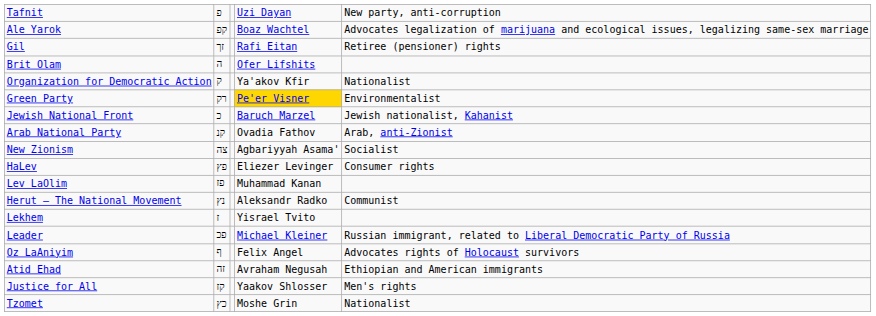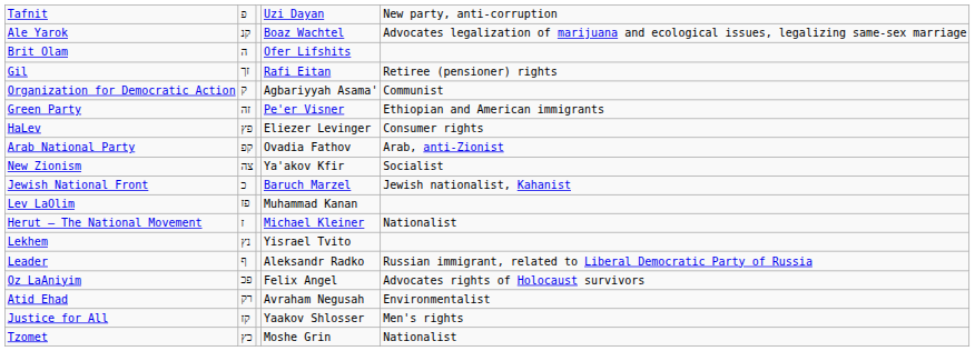Ale Yarok | column 2: קפ -> קנ
rows swapped: Brit Olam <-> Gil
Organization for Democratic Action | column 4: Ya'akov Kfir -> Agbariyyah Asama'
Organization for Democratic Action | column 5: Nationalist -> Communist
Green Party | column 2: רק -> זה
Green Party | column 4: gold background -> no background
Green Party | column 5: Environmentalist -> Ethiopian and American immigrants
rows swapped: HaLev <-> Jewish National Front
Arab National Party | column 2: קנ -> קפ
New Zionism | column 4: Agbariyyah Asama' -> Ya'akov Kfir
Herut – The National Movement | column 2: נץ -> ז
Herut – The National Movement | column 4: Aleksandr Radko -> Michael Kleiner
Herut – The National Movement | column 5: Communist -> Nationalist
Lekhem | column 2: ז -> נץ
Leader | column 2: פכ -> ף
Leader | column 4: Michael Kleiner -> Aleksandr Radko
Oz LaAniyim | column 2: ף -> פכ
Atid Ehad | column 2: זה -> רק
Atid Ehad | column 5: Ethiopian and American immigrants -> Environmentalist
